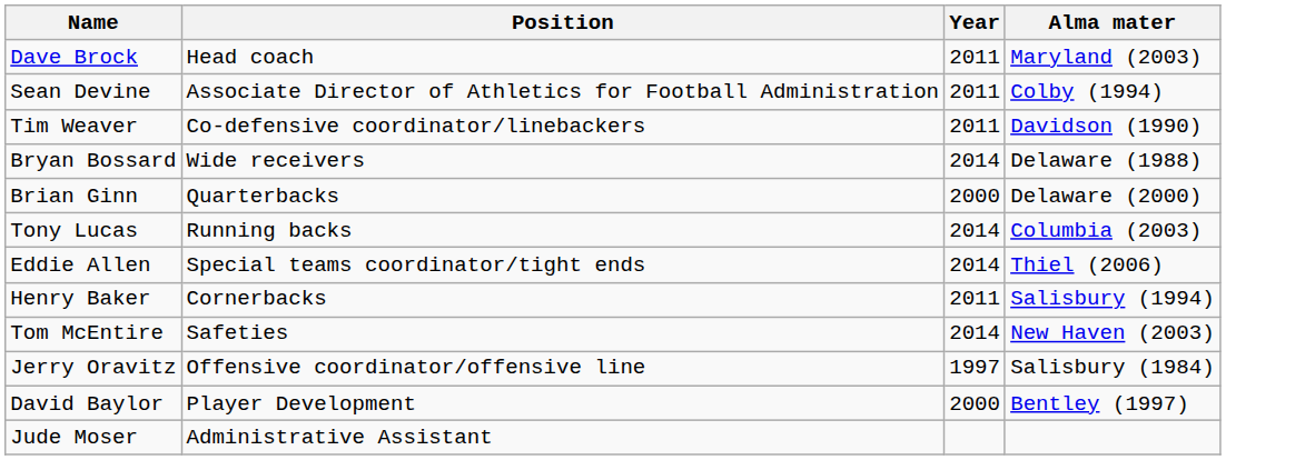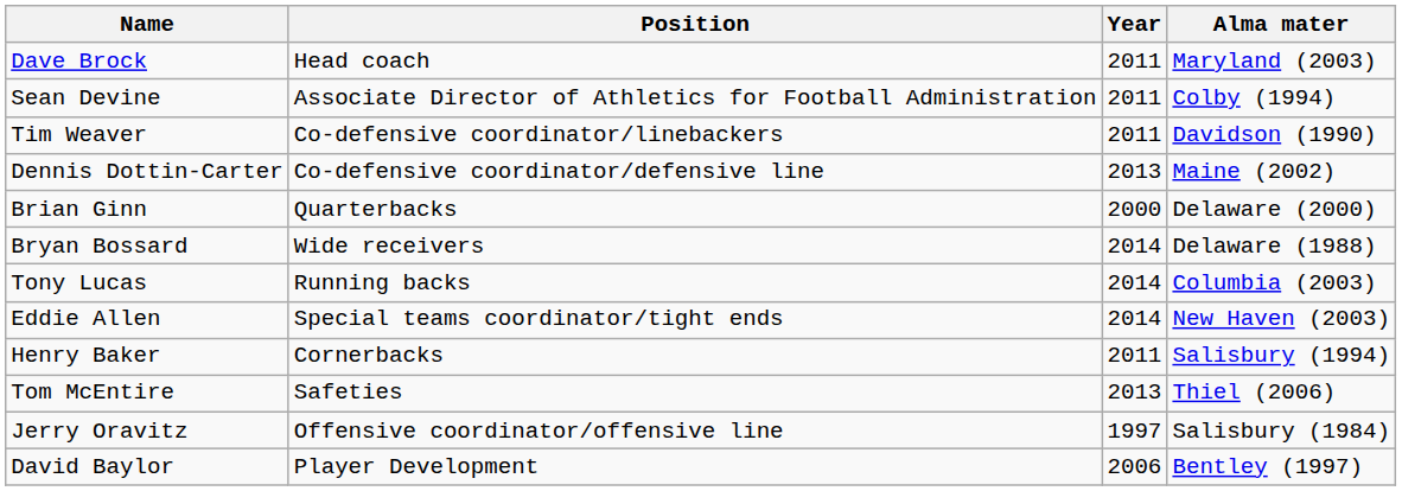+ row: Dennis Dottin-Carter | Co-defensive coordinator/defensive line | 2013 | Maine (2002)
rows swapped: Brian Ginn <-> Bryan Bossard
Eddie Allen | Alma mater: Thiel (2006) -> New Haven (2003)
Tom McEntire | Year: 2014 -> 2013
Tom McEntire | Alma mater: New Haven (2003) -> Thiel (2006)
David Baylor | Year: 2000 -> 2006
- row: Jude Moser | Administrative Assistant
